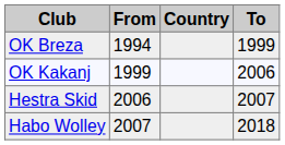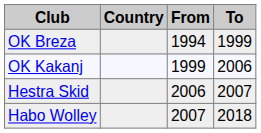columns swapped: Country <-> From
